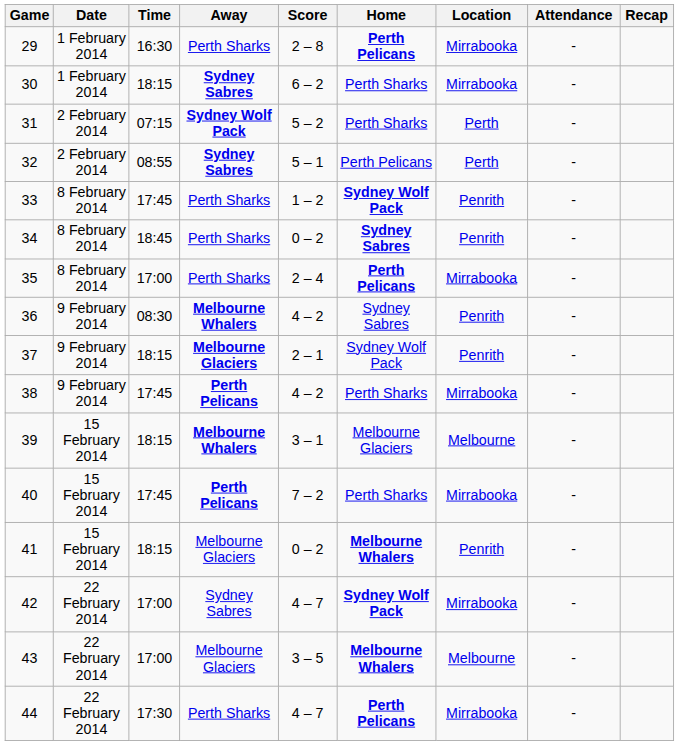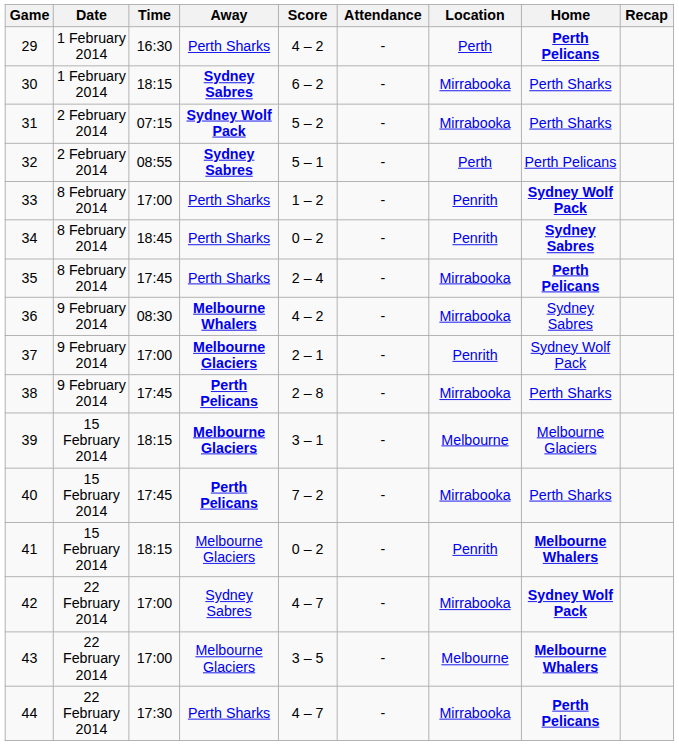columns swapped: Home <-> Attendance
29 | Score: 2 – 8 -> 4 – 2
29 | Location: Mirrabooka -> Perth
31 | Location: Perth -> Mirrabooka
33 | Time: 17:45 -> 17:00
35 | Time: 17:00 -> 17:45
36 | Location: Penrith -> Mirrabooka
37 | Time: 18:15 -> 17:00
38 | Score: 4 – 2 -> 2 – 8
39 | Away: Melbourne Whalers -> Melbourne Glaciers
